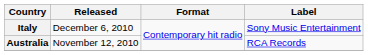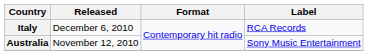Italy | Label: Sony Music Entertainment -> RCA Records
Australia | Label: RCA Records -> Sony Music Entertainment
